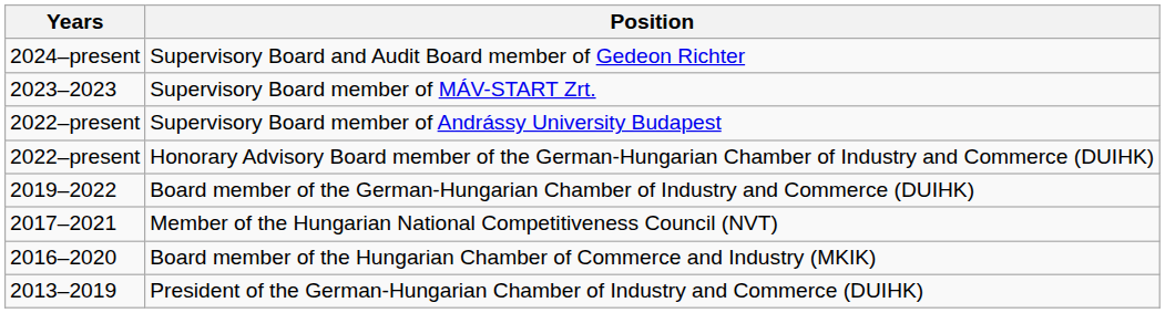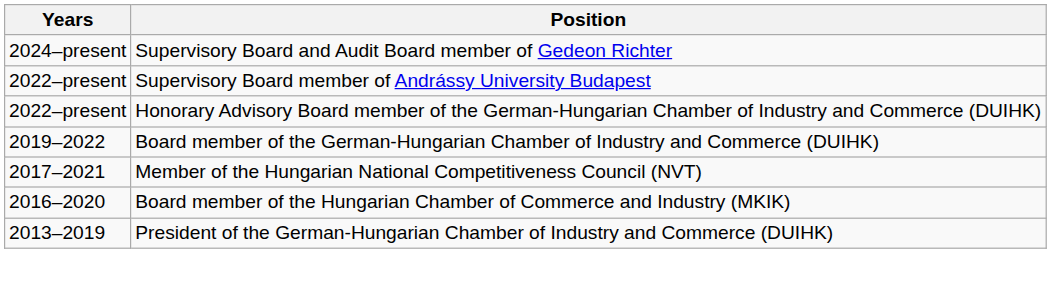- row: 2023–2023 | Supervisory Board member of MÁV-START Zrt.
